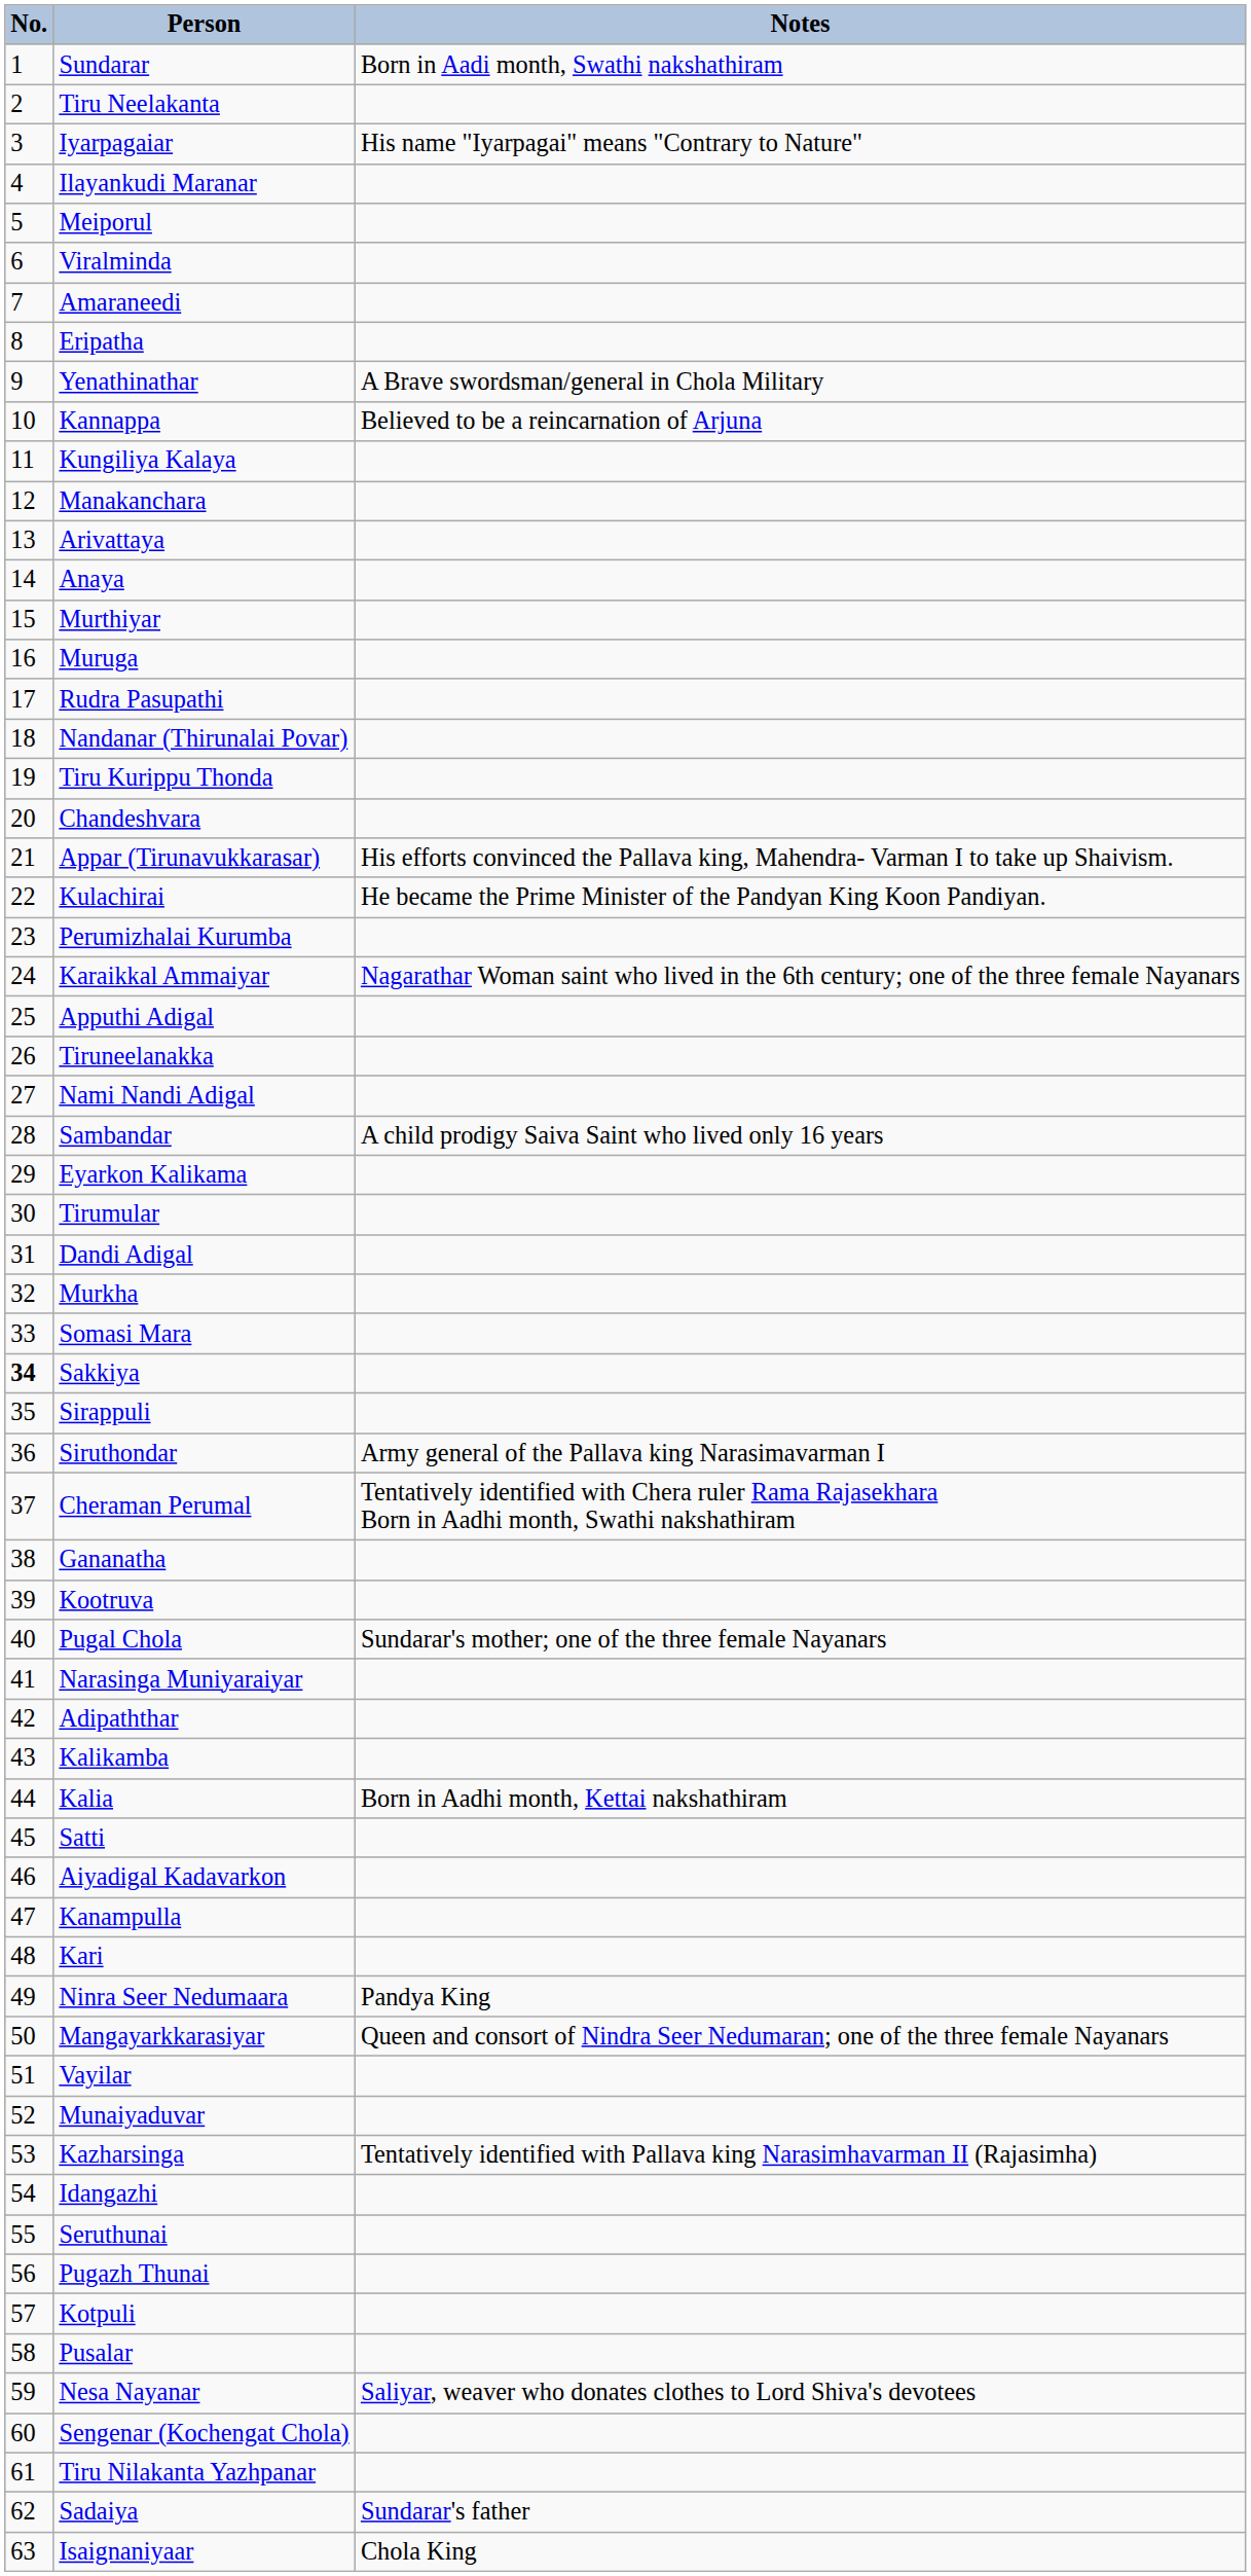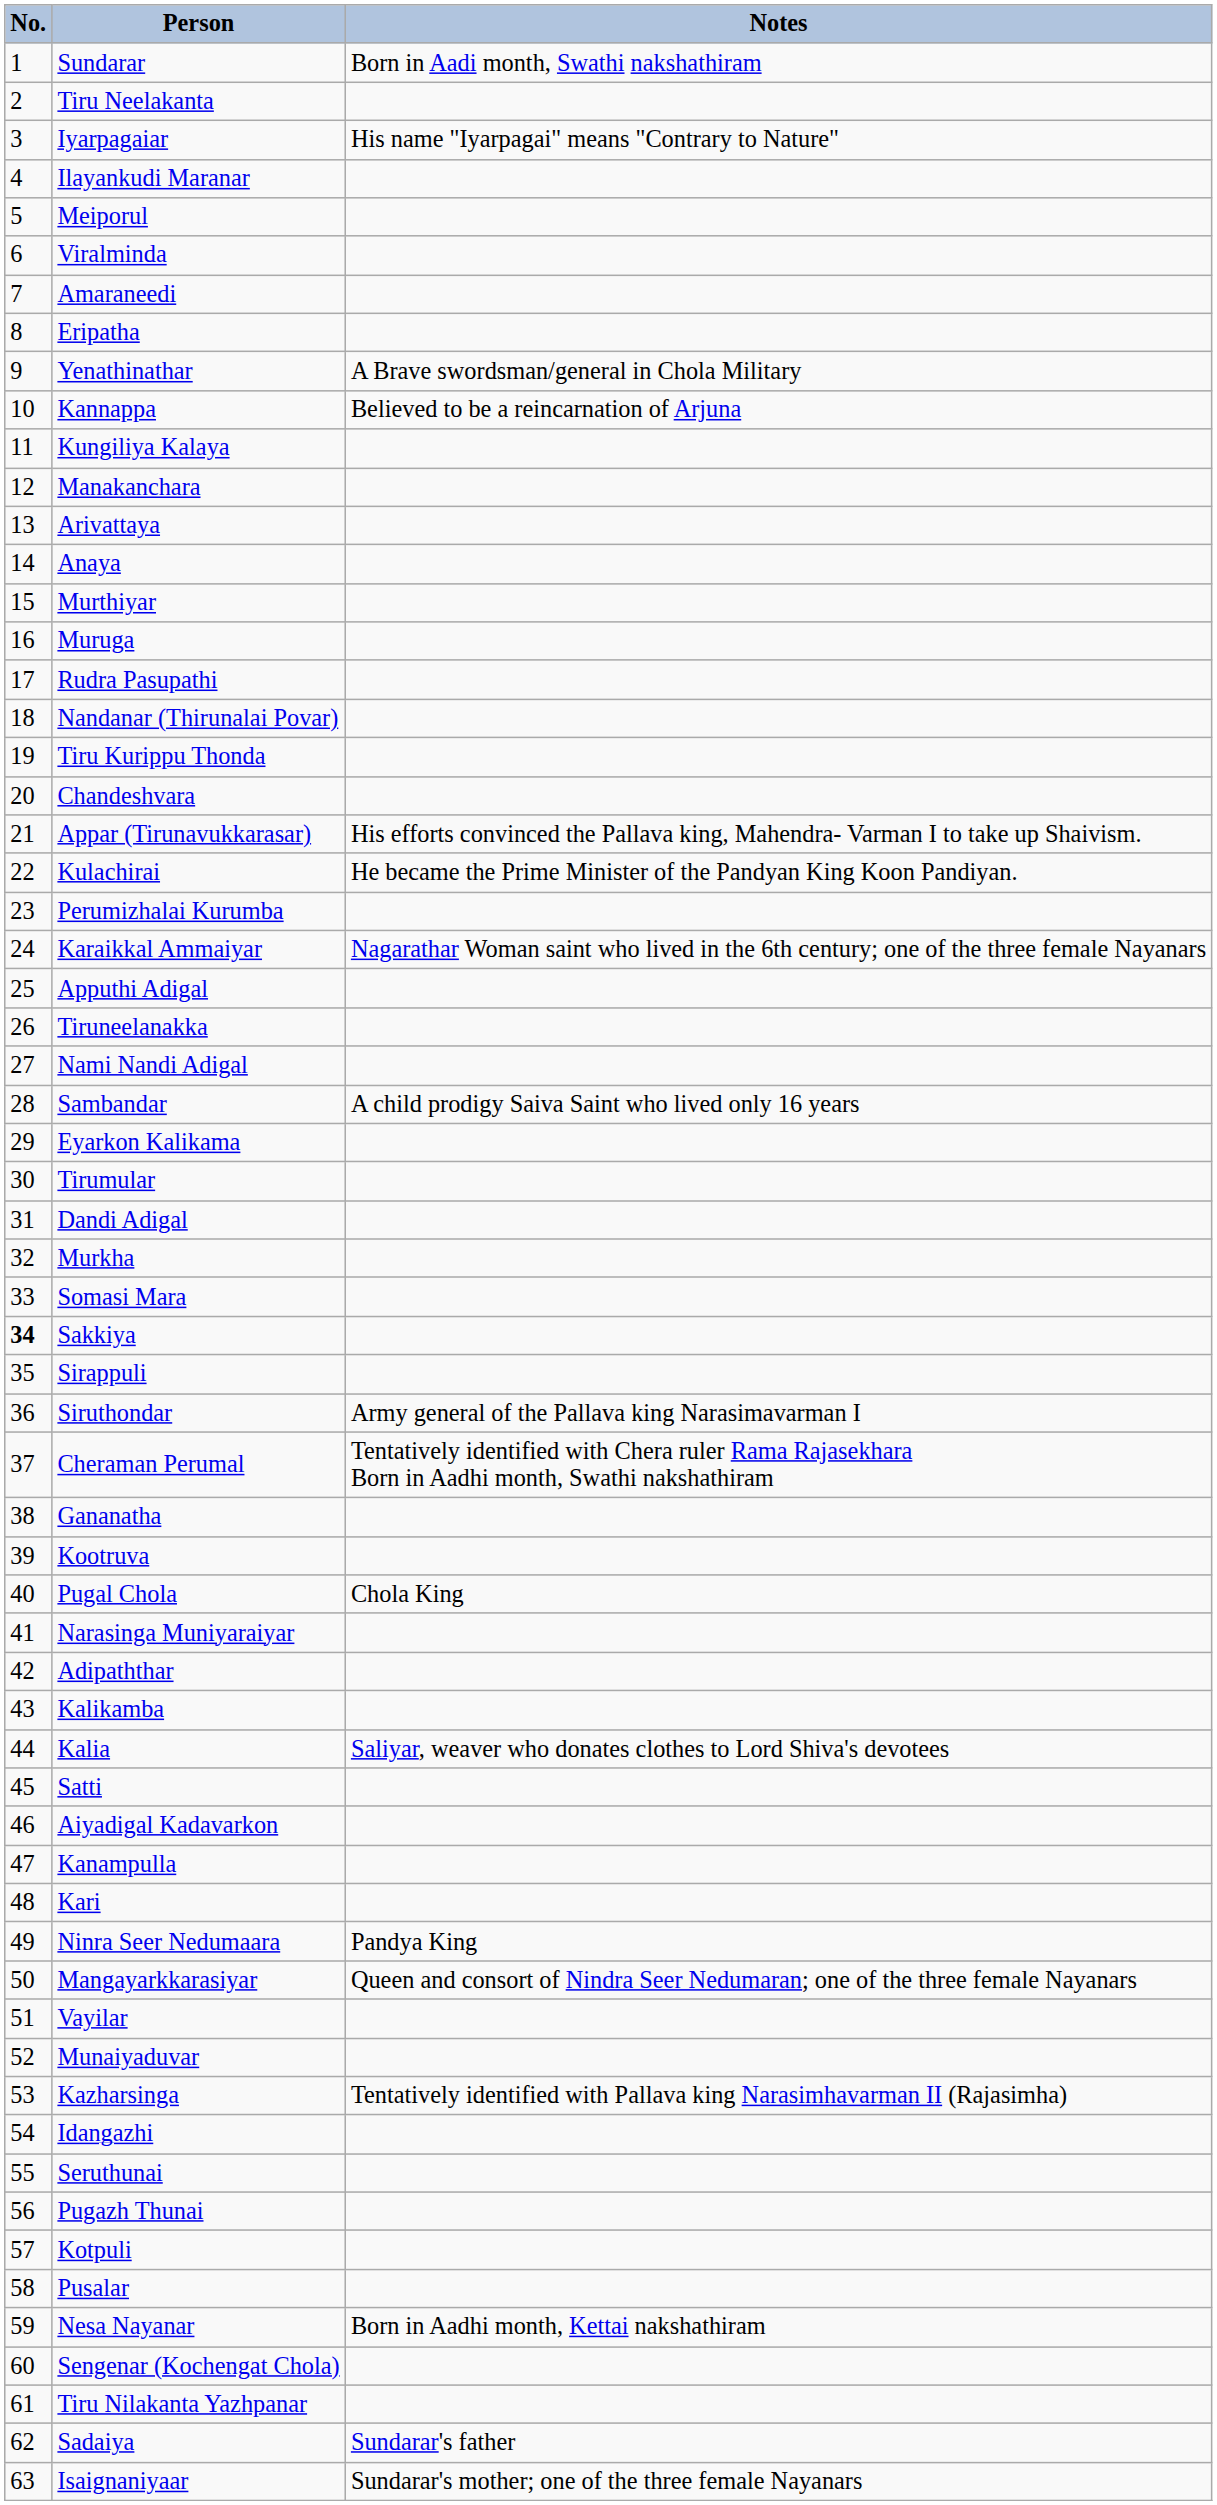Pugal Chola | Notes: Sundarar's mother; one of the three female Nayanars -> Chola King
Kalia | Notes: Born in Aadhi month, Kettai nakshathiram -> Saliyar, weaver who donates clothes to Lord Shiva's devotees
Nesa Nayanar | Notes: Saliyar, weaver who donates clothes to Lord Shiva's devotees -> Born in Aadhi month, Kettai nakshathiram
Isaignaniyaar | Notes: Chola King -> Sundarar's mother; one of the three female Nayanars
